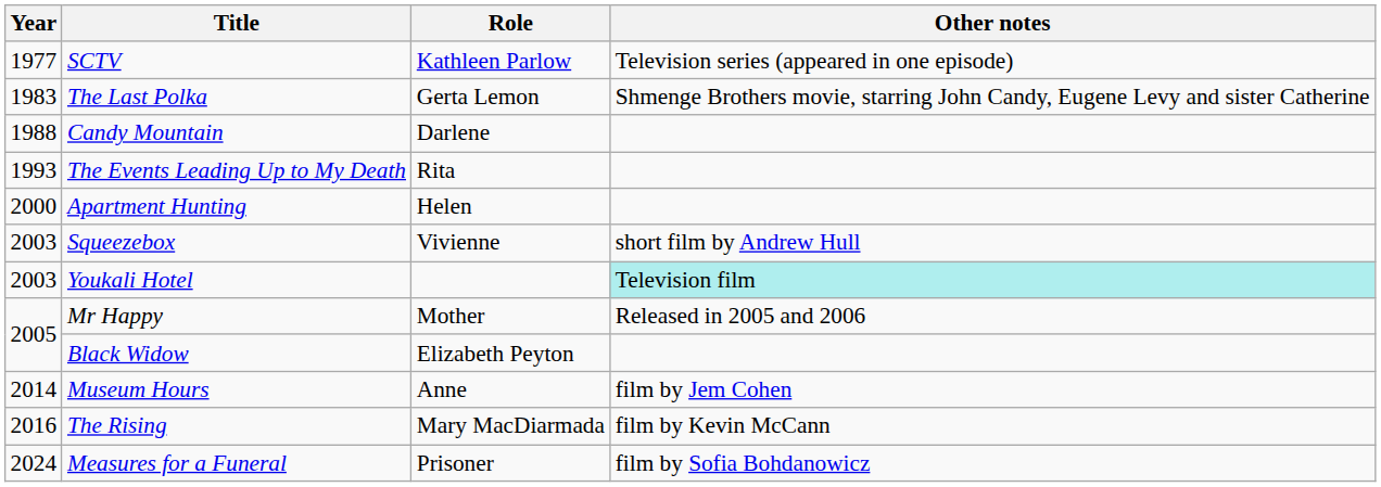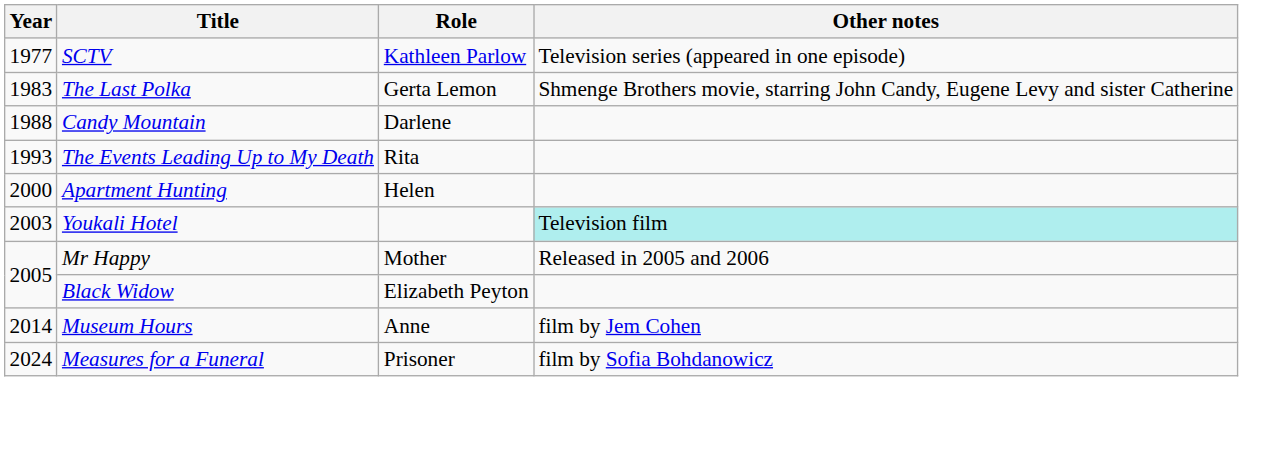- row: 2003 | Squeezebox | Vivienne | short film by Andrew Hull
- row: 2016 | The Rising | Mary MacDiarmada | film by Kevin McCann
